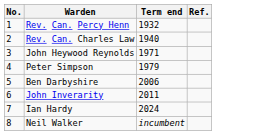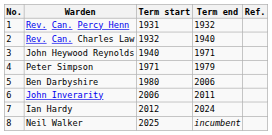+ column: Term start | 1931 | 1932 | 1940 | 1971 | 1980 | 2006 | 2012 | 2025
